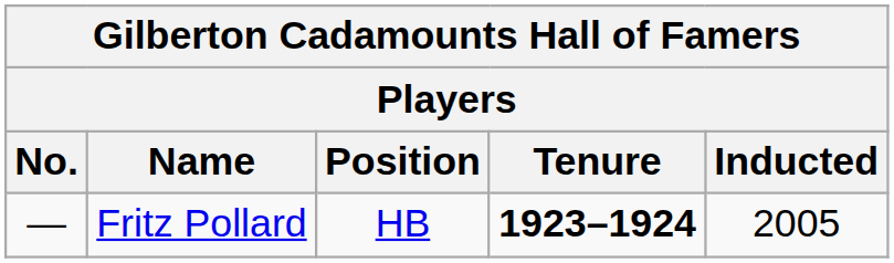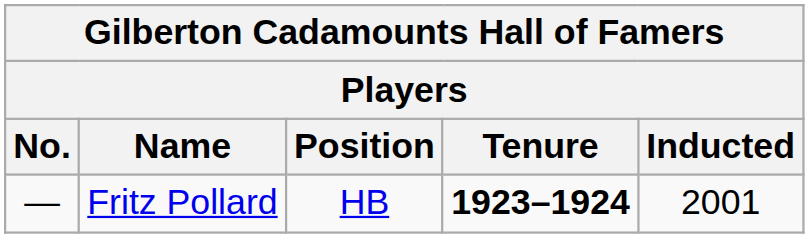Fritz Pollard | Inducted: 2005 -> 2001
